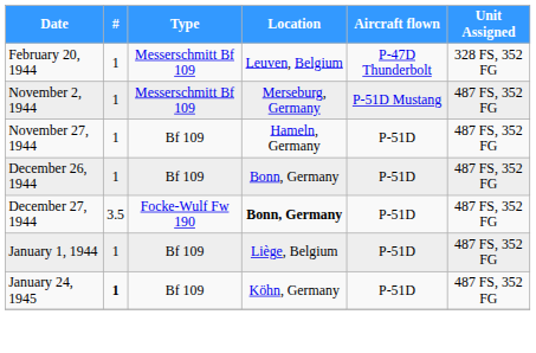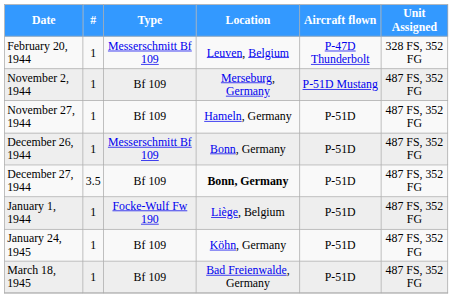November 2, 1944 | Type: Messerschmitt Bf 109 -> Bf 109
December 26, 1944 | Type: Bf 109 -> Messerschmitt Bf 109
December 27, 1944 | Type: Focke-Wulf Fw 190 -> Bf 109
January 1, 1944 | Type: Bf 109 -> Focke-Wulf Fw 190
January 24, 1945 | #: bold -> normal
+ row: March 18, 1945 | 1 | Bf 109 | Bad Freienwalde, Germany | P-51D | 487 FS, 352 FG
